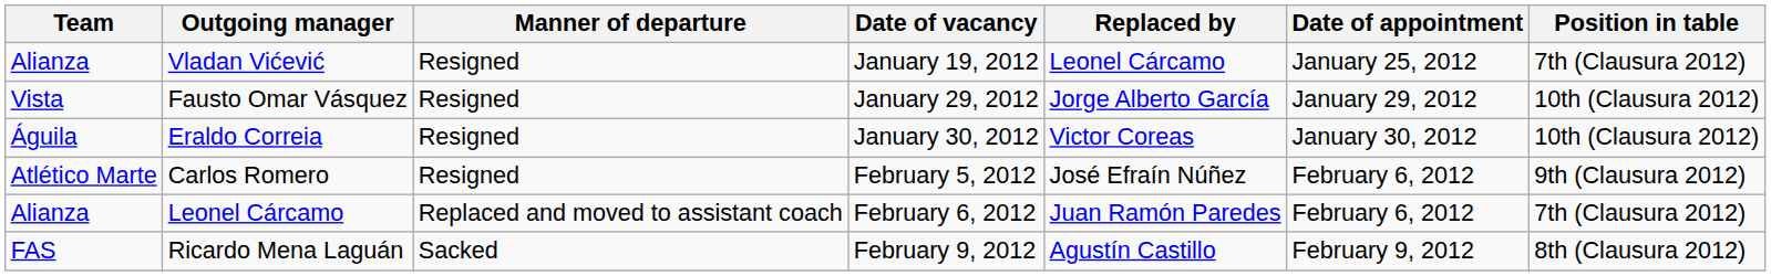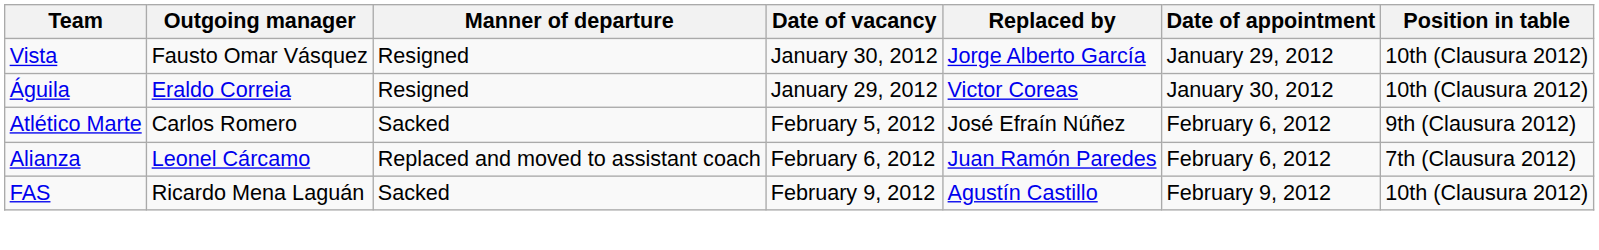- row: Alianza | Vladan Vićević | Resigned | January 19, 2012 | Leonel Cárcamo | January 25, 2012 | 7th (Clausura 2012)
Fausto Omar Vásquez | Date of vacancy: January 29, 2012 -> January 30, 2012
Eraldo Correia | Date of vacancy: January 30, 2012 -> January 29, 2012
Carlos Romero | Manner of departure: Resigned -> Sacked
Ricardo Mena Laguán | Position in table: 8th (Clausura 2012) -> 10th (Clausura 2012)
